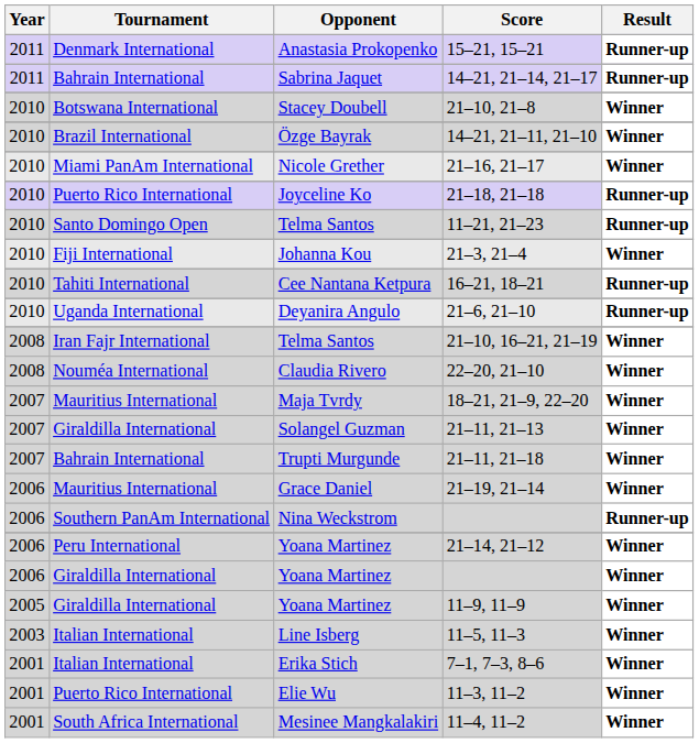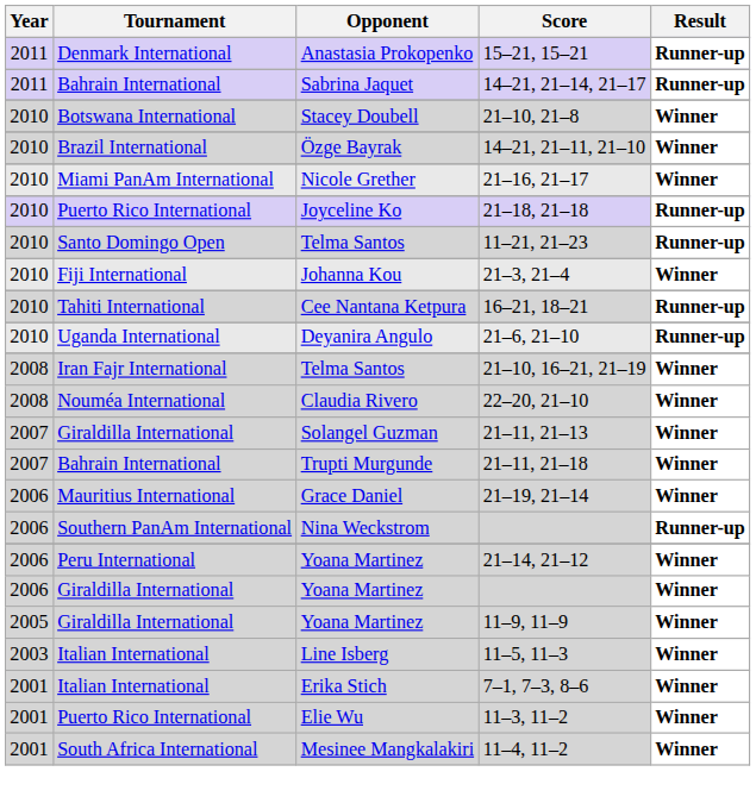- row: 2007 | Mauritius International | Maja Tvrdy | 18–21, 21–9, 22–20 | Winner
